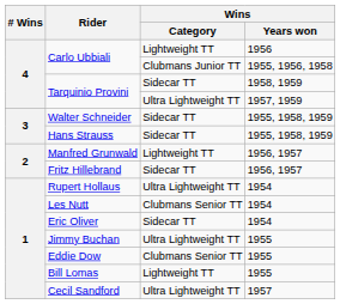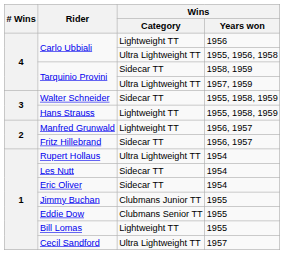Carlo Ubbiali / 1955, 1956, 1958 | Wins / Category: Clubmans Junior TT -> Ultra Lightweight TT
Hans Strauss | Wins / Category: Sidecar TT -> Lightweight TT
Les Nutt | Wins / Category: Clubmans Senior TT -> Sidecar TT
Jimmy Buchan | Wins / Category: Ultra Lightweight TT -> Clubmans Junior TT
